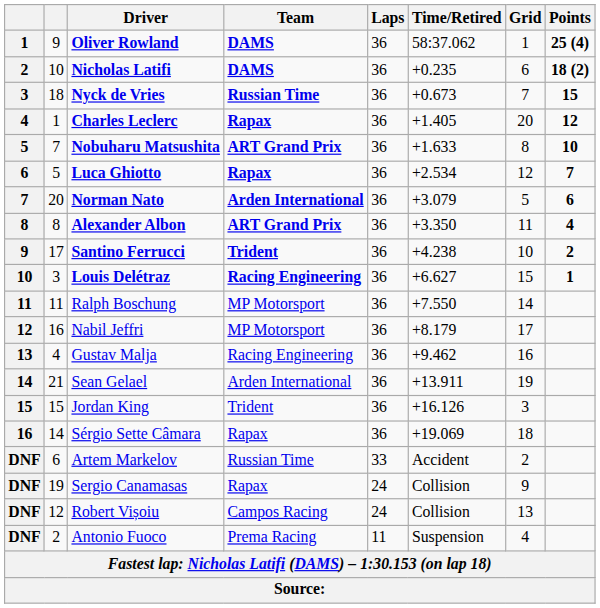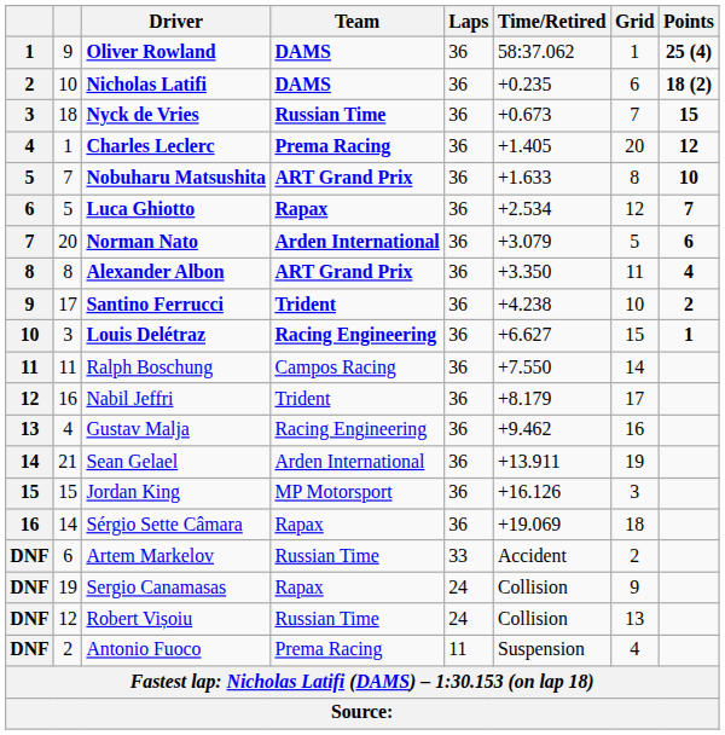Charles Leclerc | Team: Rapax -> Prema Racing
Ralph Boschung | Team: MP Motorsport -> Campos Racing
Nabil Jeffri | Team: MP Motorsport -> Trident
Jordan King | Team: Trident -> MP Motorsport
Robert Vișoiu | Team: Campos Racing -> Russian Time
